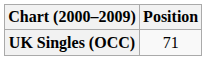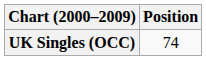UK Singles (OCC) | Position: 71 -> 74
